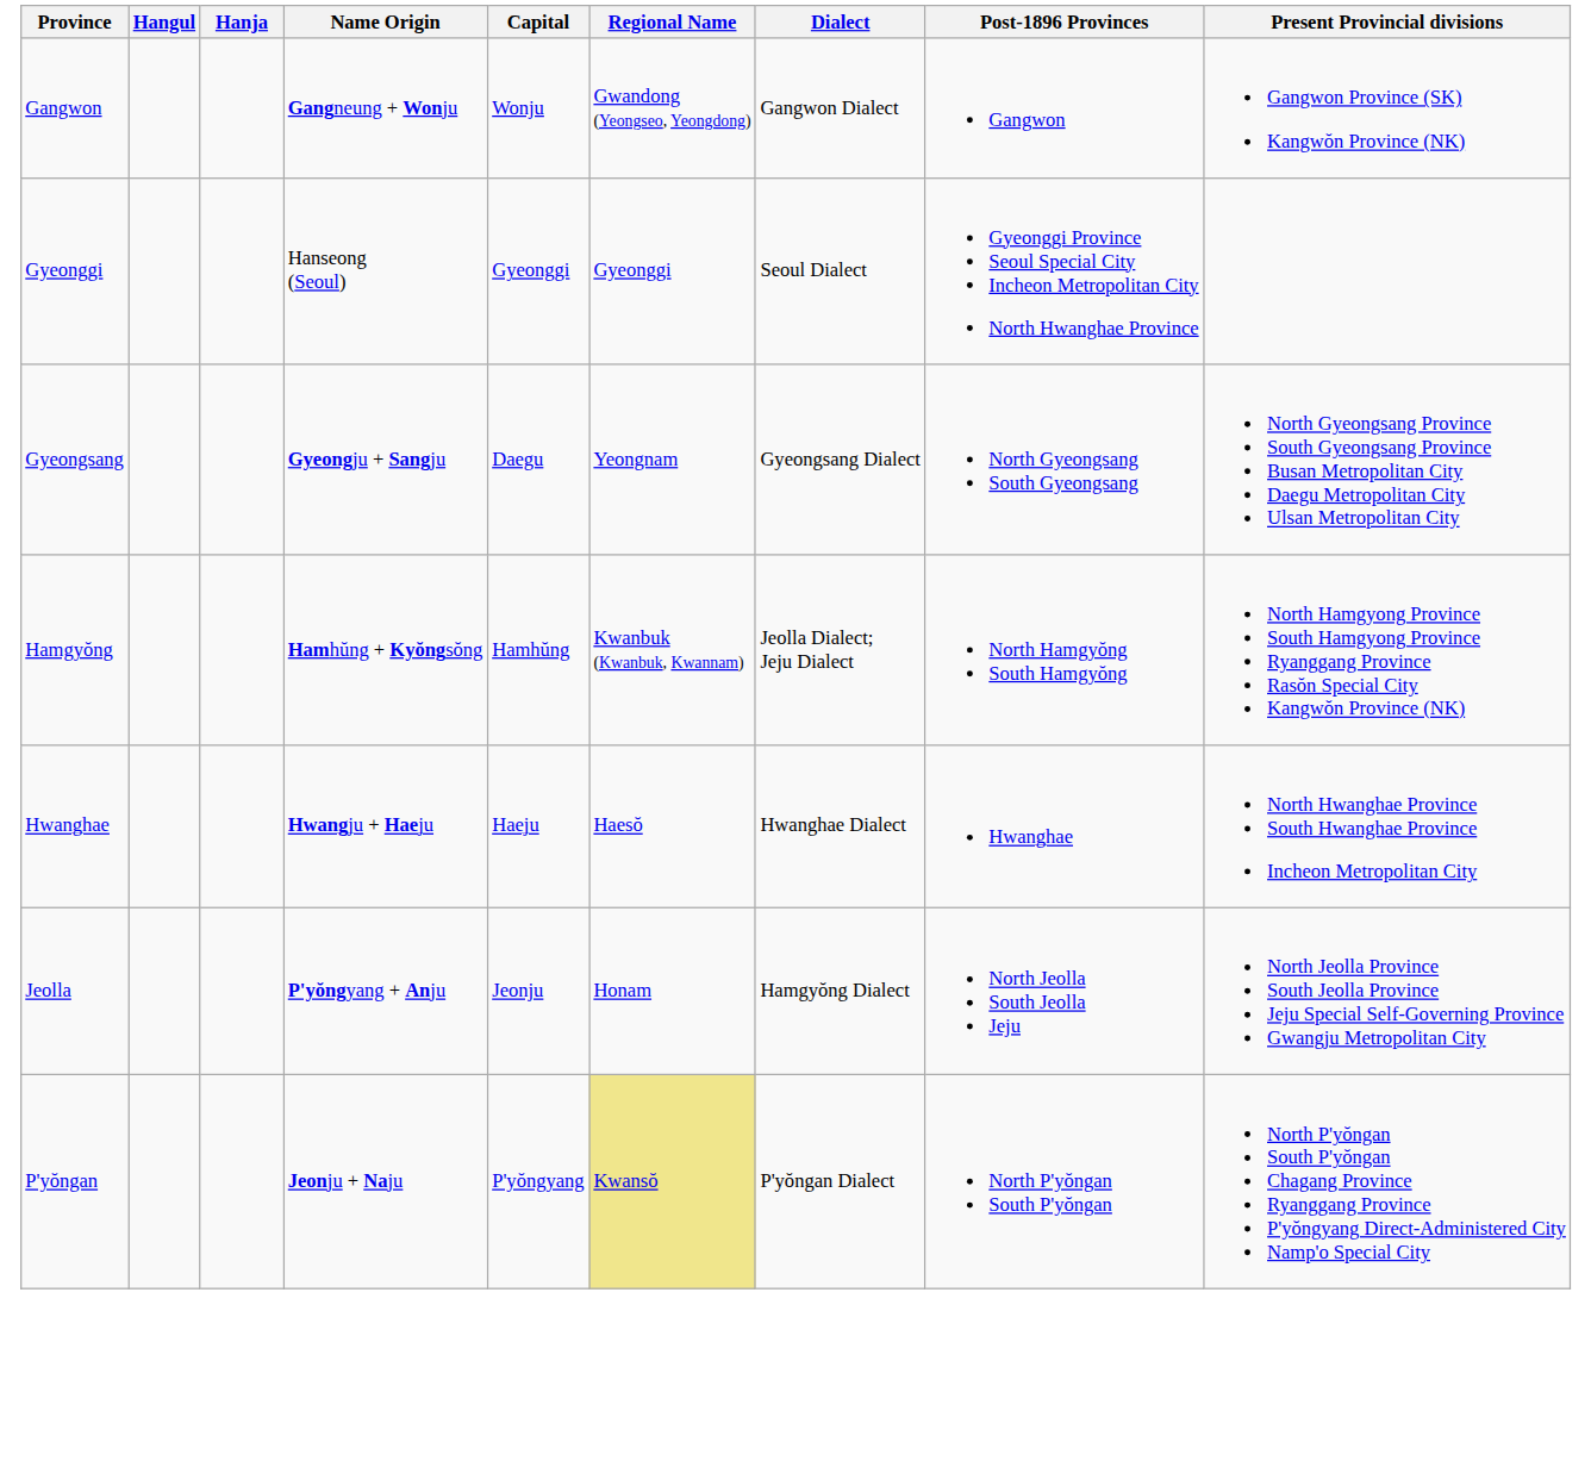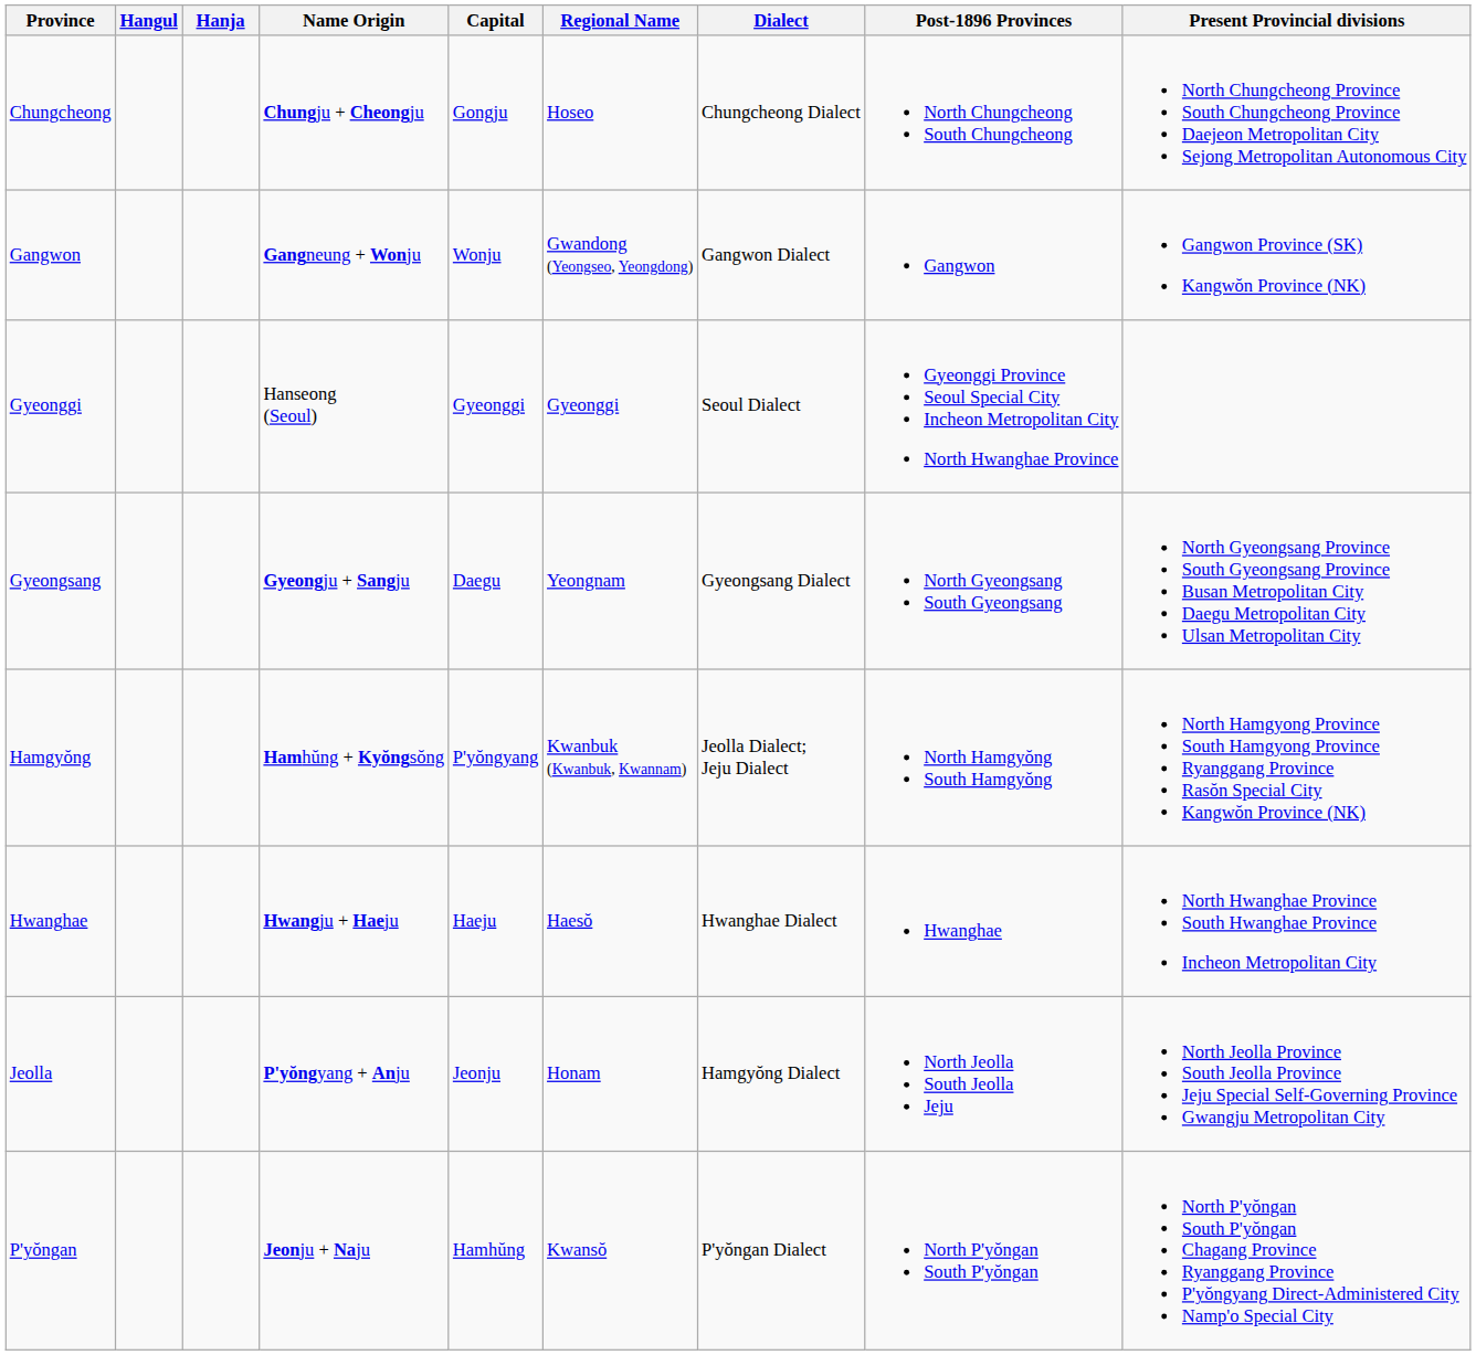+ row: Chungcheong | Chungju + Cheongju | Gongju | Hoseo | Chungcheong Dialect | North Chungcheong South Chungcheong | North Chungcheong Province South Chungcheong Province Daejeon Metropolitan City Sejong Metropolitan Autonomous City
Hamgyŏng | Capital: Hamhŭng -> P'yŏngyang
P'yŏngan | Capital: P'yŏngyang -> Hamhŭng
P'yŏngan | Regional Name: khaki background -> no background
